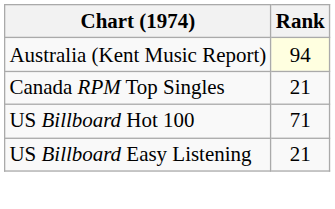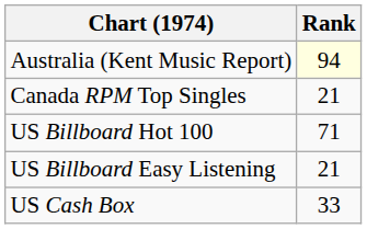+ row: US Cash Box | 33
